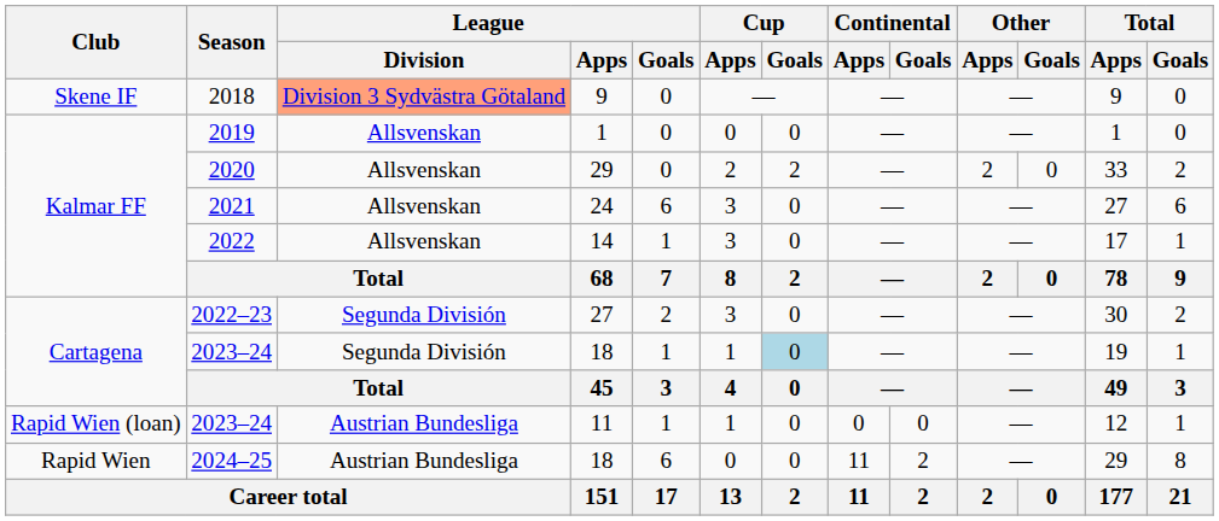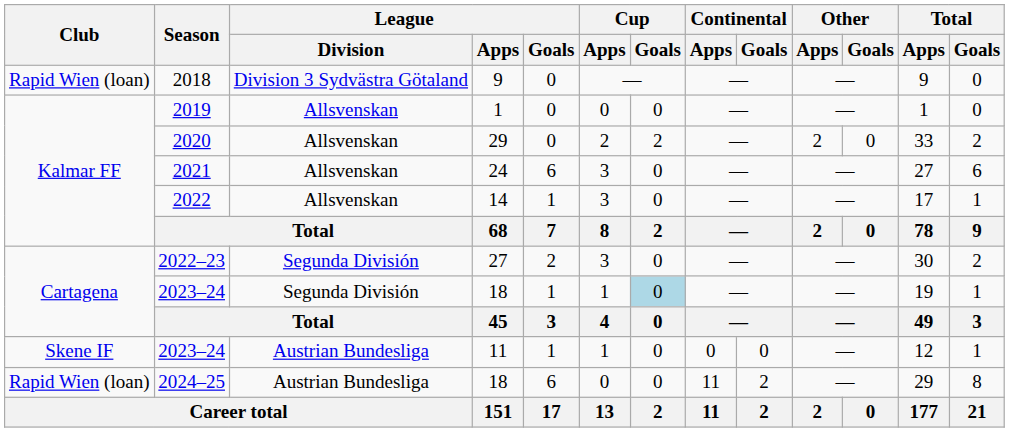2018 | Club: Skene IF -> Rapid Wien (loan)
2018 | League / Division: lightsalmon background -> no background
2023–24 / 11 | Club: Rapid Wien (loan) -> Skene IF
2024–25 | Club: Rapid Wien -> Rapid Wien (loan)
